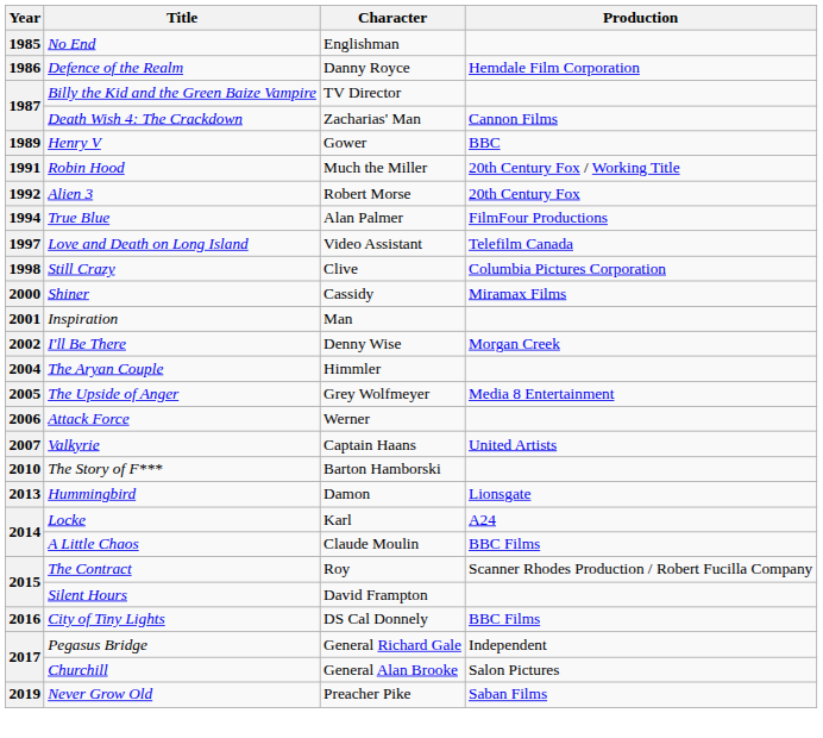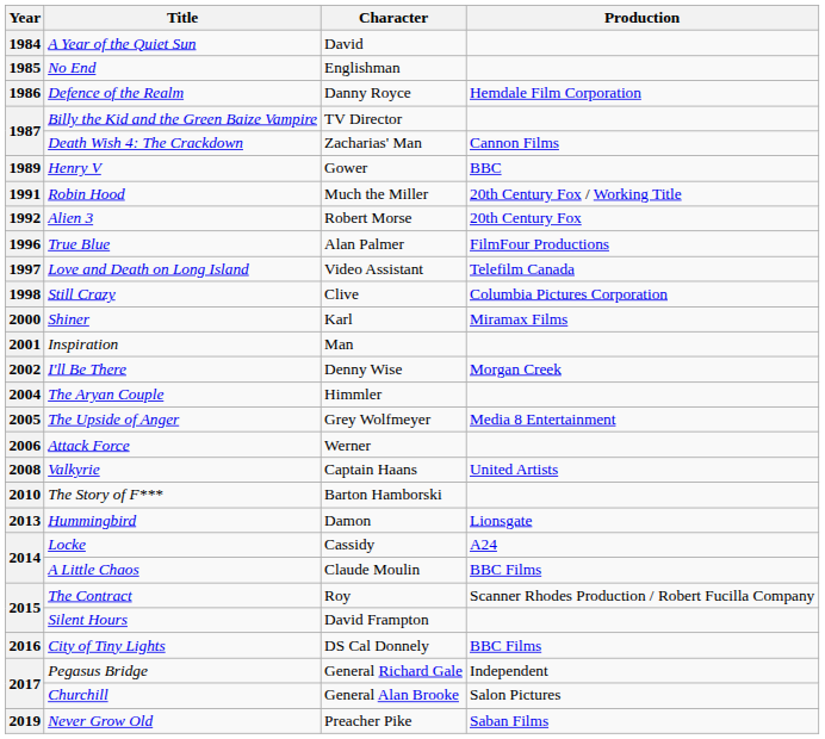+ row: 1984 | A Year of the Quiet Sun | David
True Blue | Year: 1994 -> 1996
Shiner | Character: Cassidy -> Karl
Valkyrie | Year: 2007 -> 2008
Locke | Character: Karl -> Cassidy
